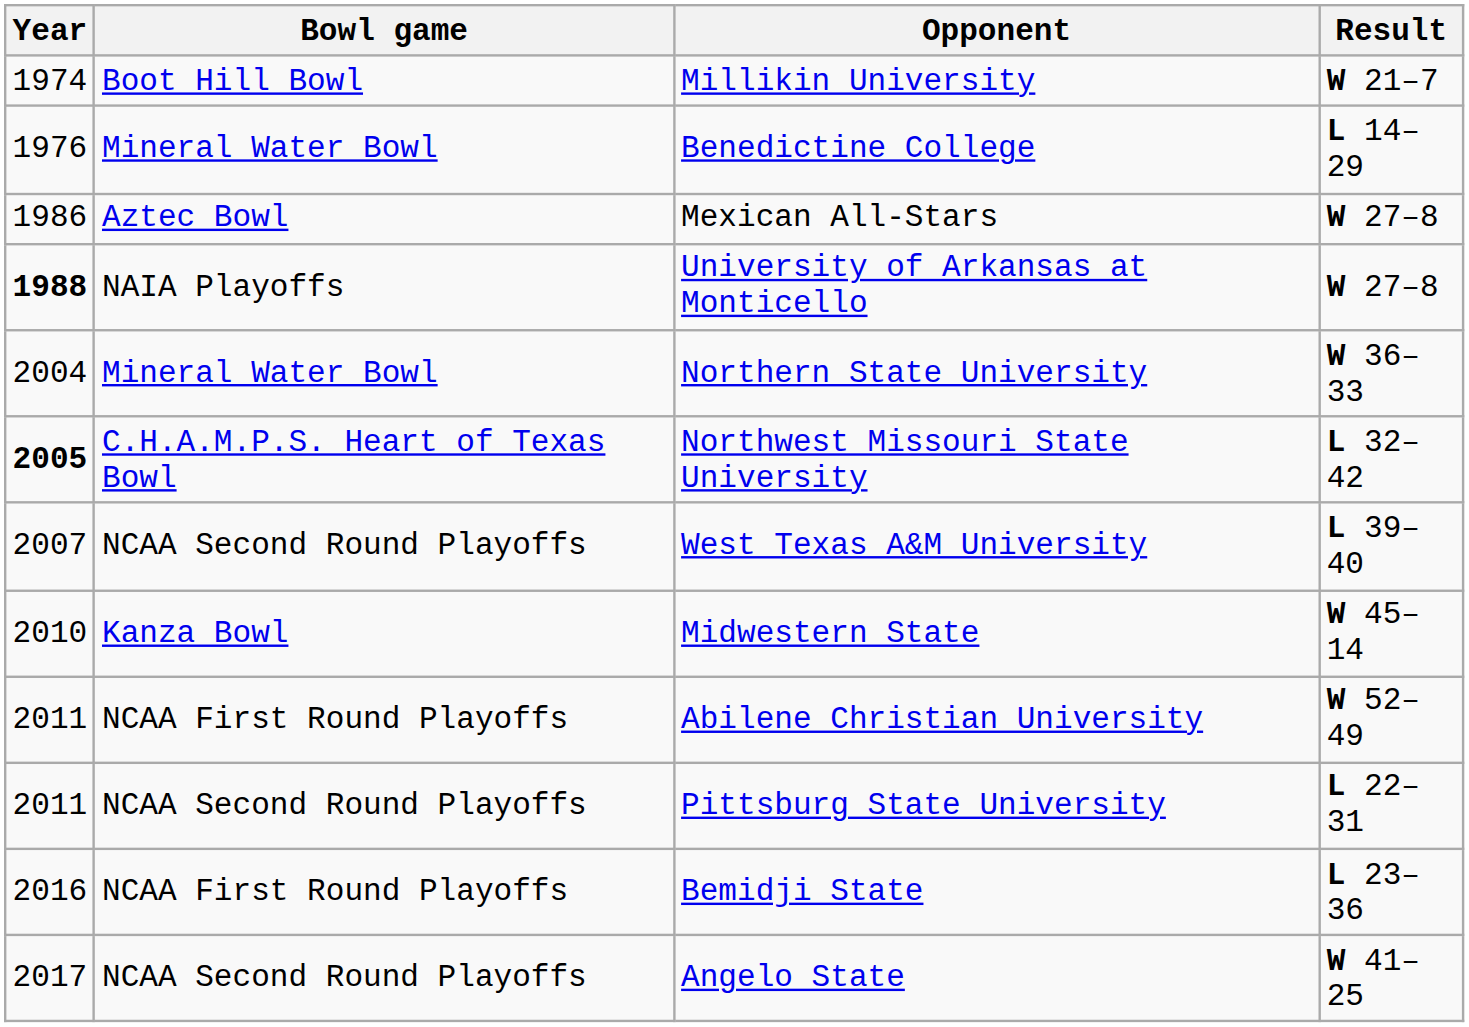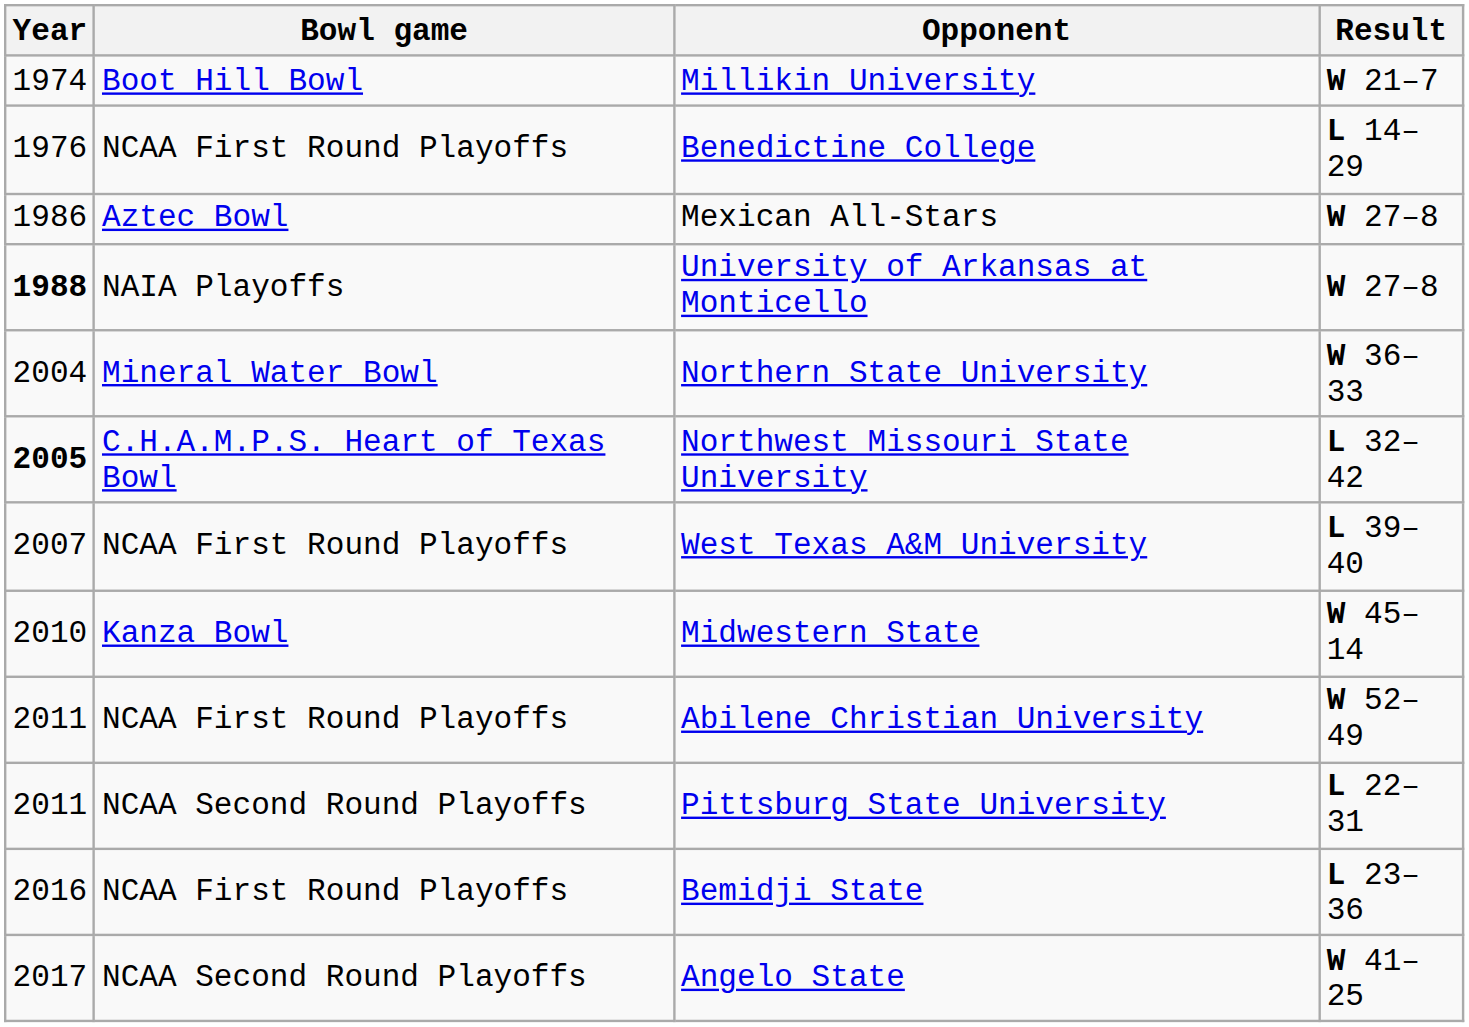Benedictine College | Bowl game: Mineral Water Bowl -> NCAA First Round Playoffs
West Texas A&M University | Bowl game: NCAA Second Round Playoffs -> NCAA First Round Playoffs
